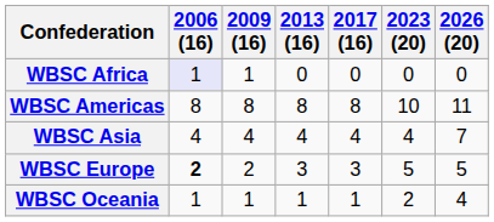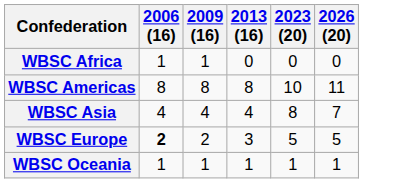- column: 2017 (16) | 0 | 8 | 4 | 3 | 1
WBSC Africa | 2006 (16): lavender background -> no background
WBSC Asia | 2023 (20): 4 -> 8
WBSC Oceania | 2023 (20): 2 -> 1
WBSC Oceania | 2026 (20): 4 -> 1
